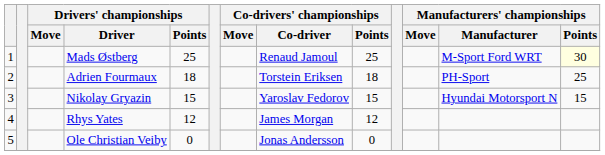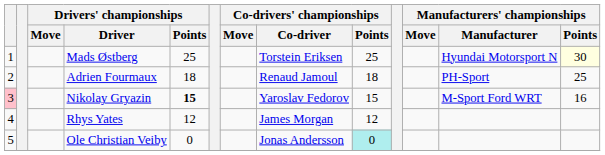Mads Østberg | Co-drivers' championships / Co-driver: Renaud Jamoul -> Torstein Eriksen
Mads Østberg | Manufacturers' championships / Manufacturer: M-Sport Ford WRT -> Hyundai Motorsport N
Adrien Fourmaux | Co-drivers' championships / Co-driver: Torstein Eriksen -> Renaud Jamoul
Nikolay Gryazin | column 1: no background -> pink background
Nikolay Gryazin | Drivers' championships / Points: normal -> bold
Nikolay Gryazin | Manufacturers' championships / Manufacturer: Hyundai Motorsport N -> M-Sport Ford WRT
Nikolay Gryazin | Manufacturers' championships / Points: 15 -> 16
Ole Christian Veiby | Co-drivers' championships / Points: no background -> paleturquoise background
